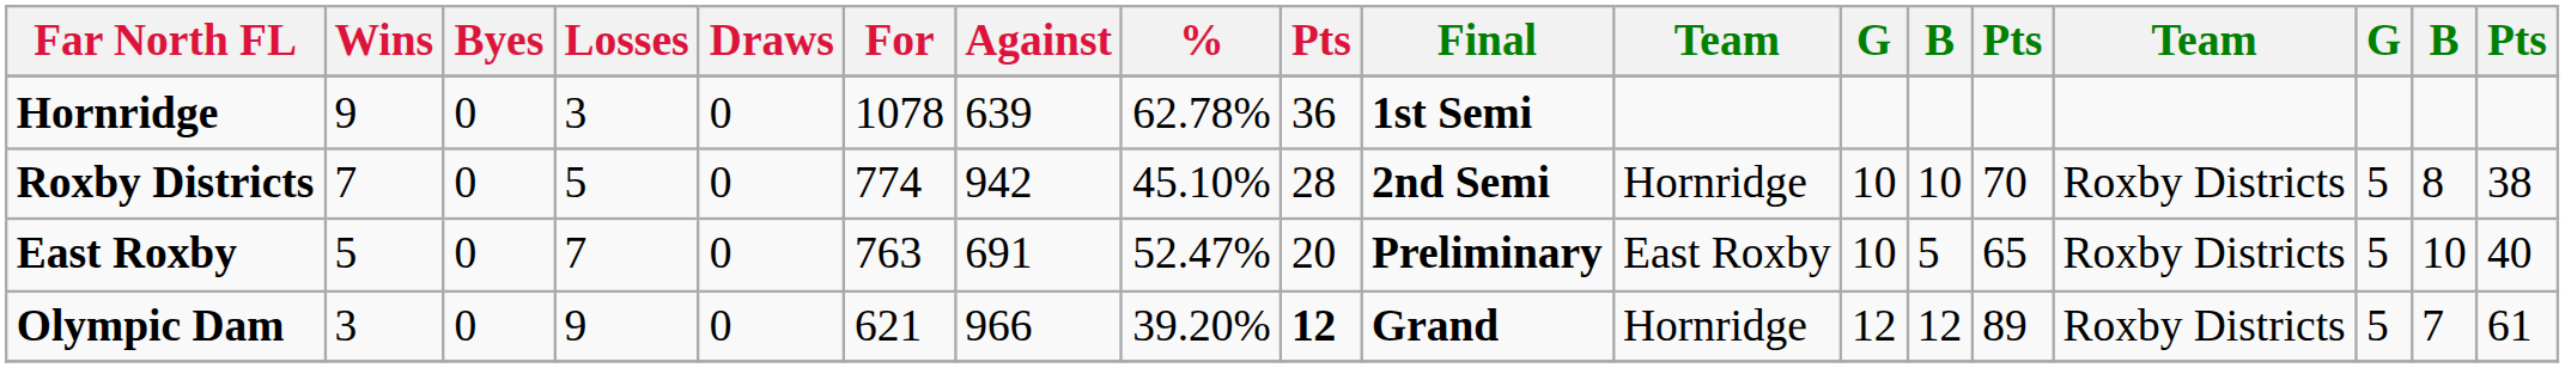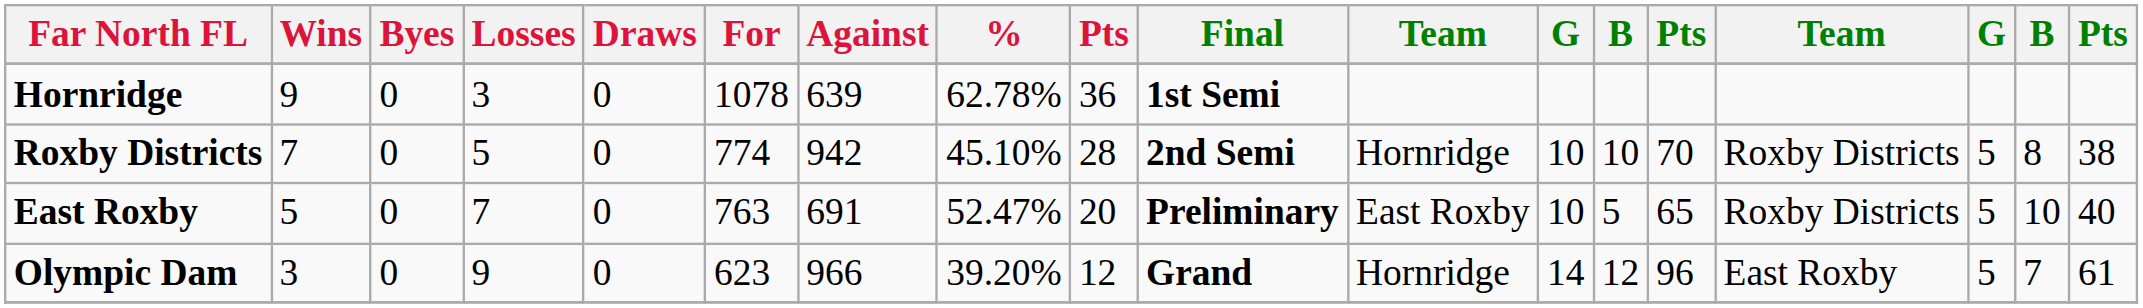Olympic Dam | For: 621 -> 623
Olympic Dam | column 9: bold -> normal
Olympic Dam | column 12: 12 -> 14
Olympic Dam | column 14: 89 -> 96
Olympic Dam | column 15: Roxby Districts -> East Roxby
